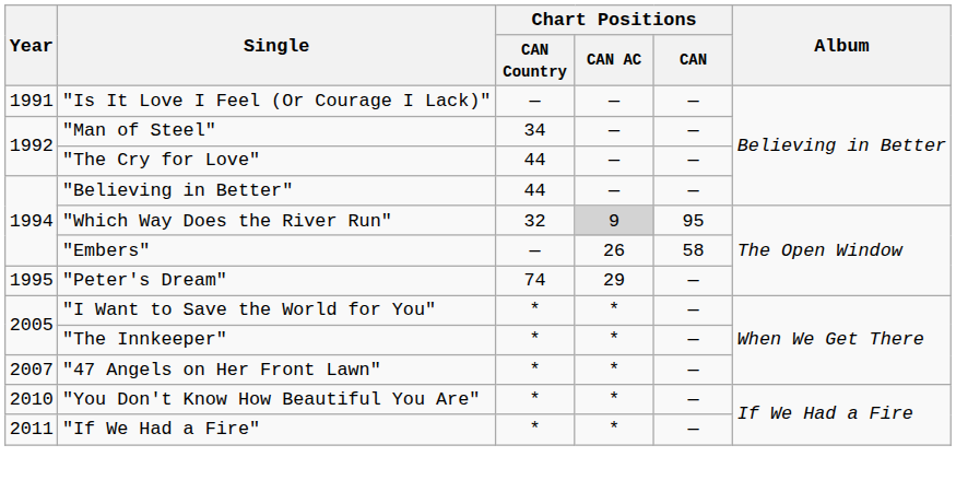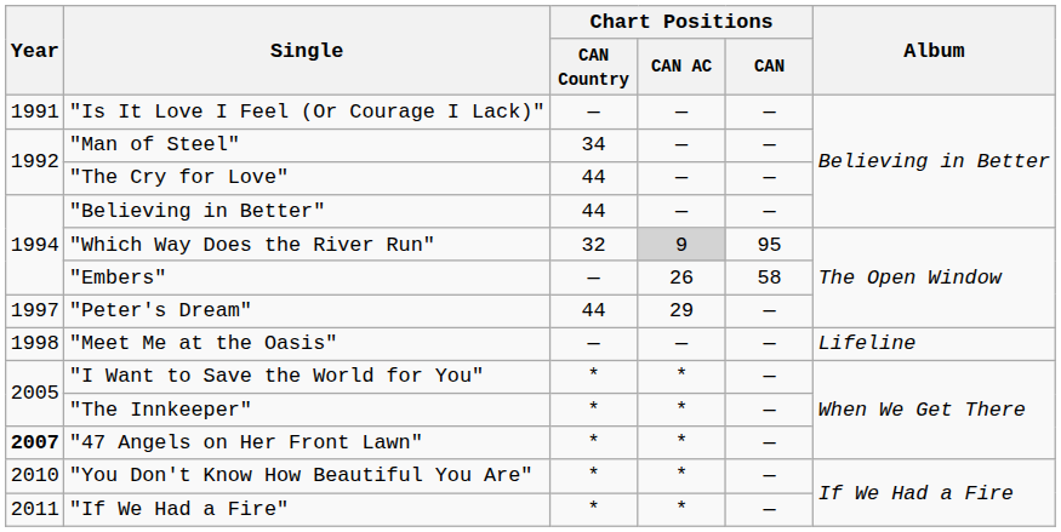"Peter's Dream" | Year: 1995 -> 1997
"Peter's Dream" | Chart Positions / CAN Country: 74 -> 44
+ row: 1998 | "Meet Me at the Oasis" | — | — | — | Lifeline
"47 Angels on Her Front Lawn" | Year: normal -> bold
